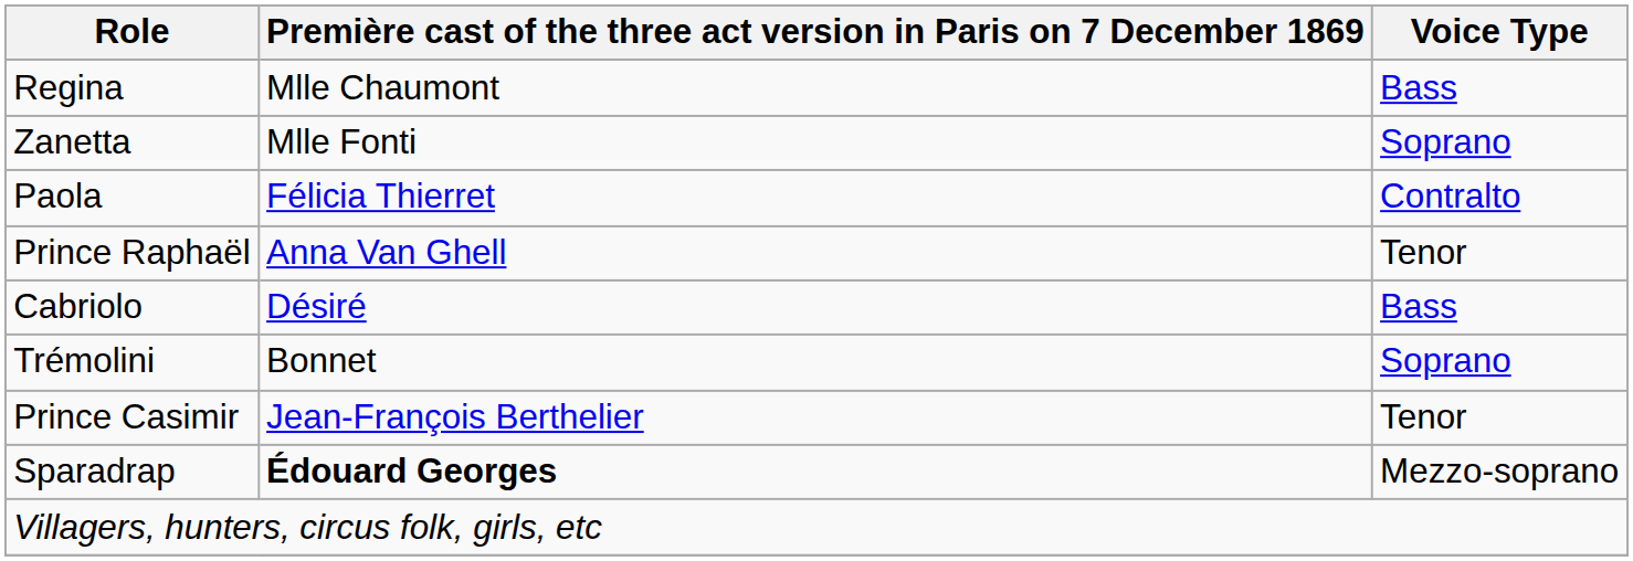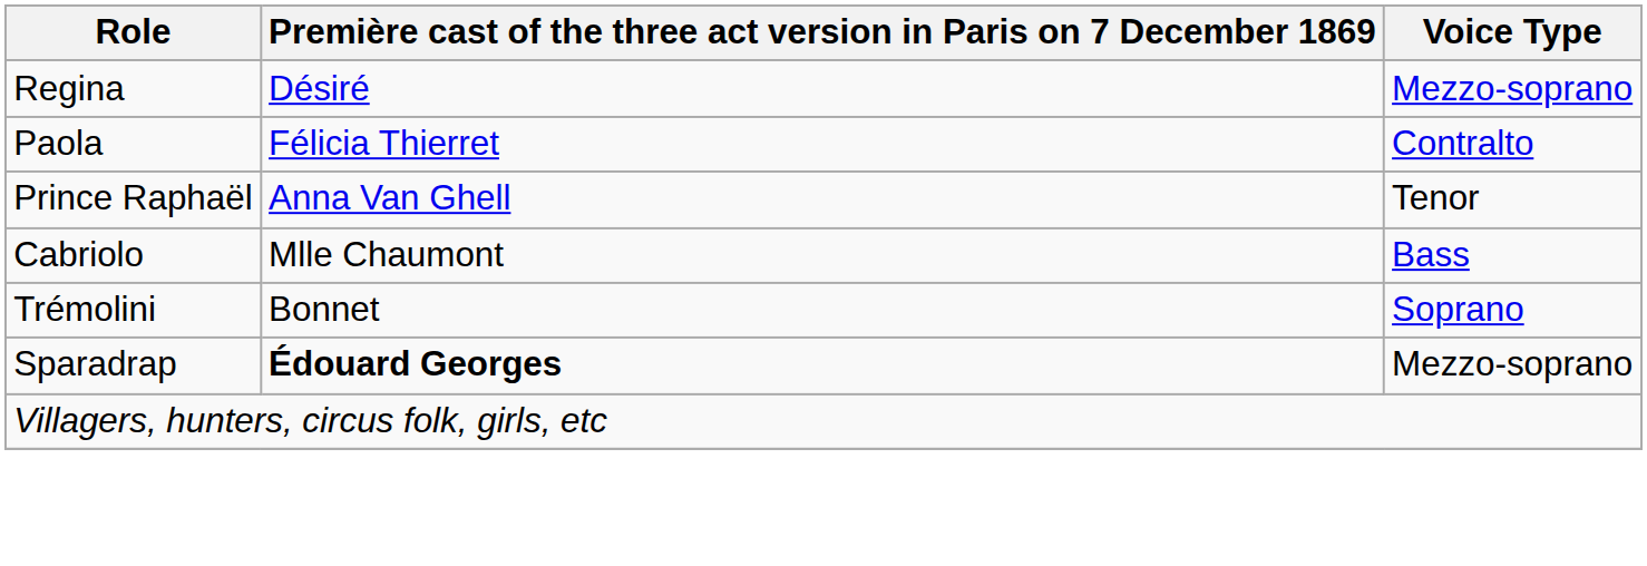Regina | column 2: Mlle Chaumont -> Désiré
Regina | Voice Type: Bass -> Mezzo-soprano
- row: Zanetta | Mlle Fonti | Soprano
Cabriolo | column 2: Désiré -> Mlle Chaumont
- row: Prince Casimir | Jean-François Berthelier | Tenor
